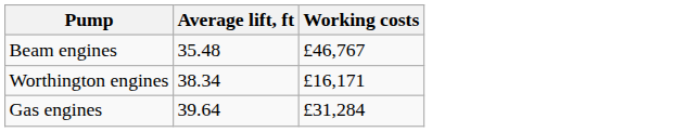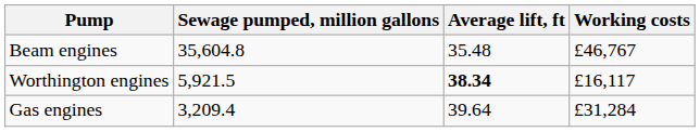+ column: Sewage pumped, million gallons | 35,604.8 | 5,921.5 | 3,209.4
Worthington engines | Average lift, ft: normal -> bold
Worthington engines | Working costs: £16,171 -> £16,117
